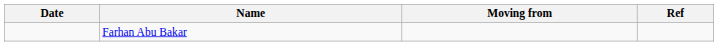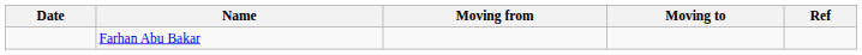+ column: Moving to
